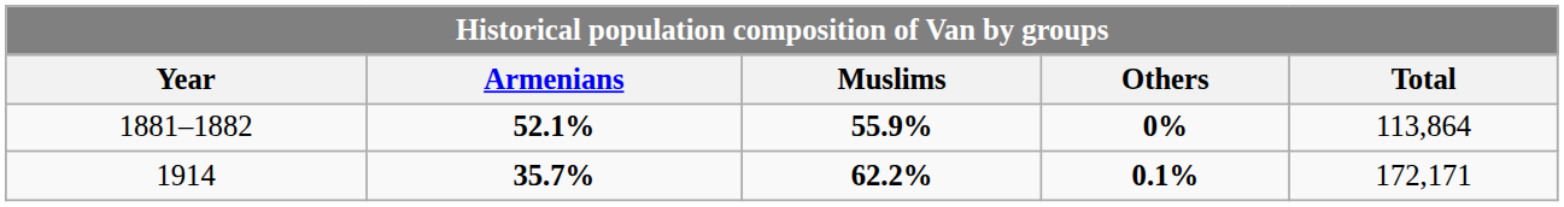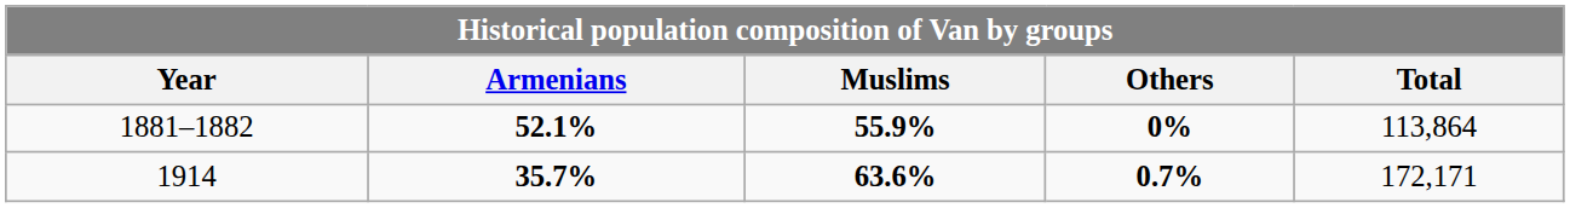1914 | Muslims: 62.2% -> 63.6%
1914 | Others: 0.1% -> 0.7%
